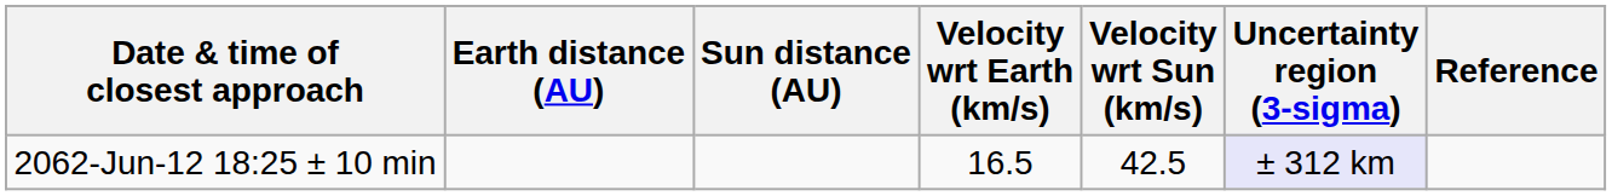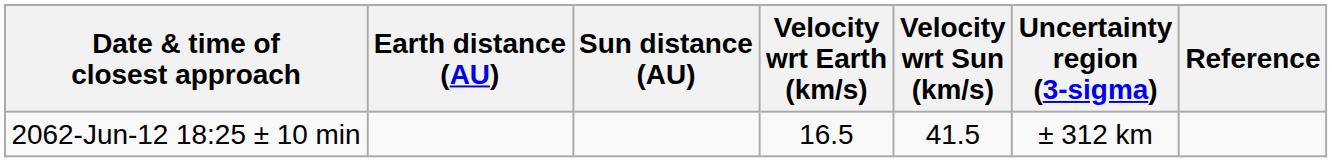2062-Jun-12 18:25 ± 10 min | Velocity wrt Sun (km/s): 42.5 -> 41.5
2062-Jun-12 18:25 ± 10 min | Uncertainty region (3-sigma): lavender background -> no background
